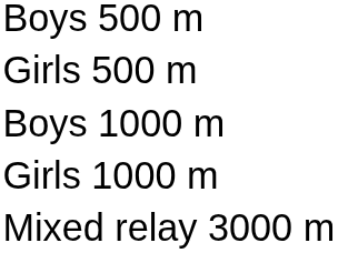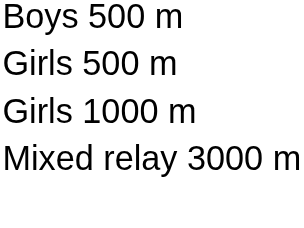- row: Boys 1000 m
